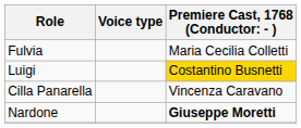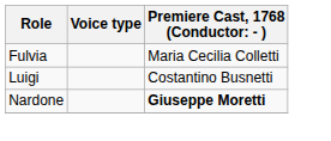Luigi | column 3: gold background -> no background
- row: Cilla Panarella | Vincenza Caravano
